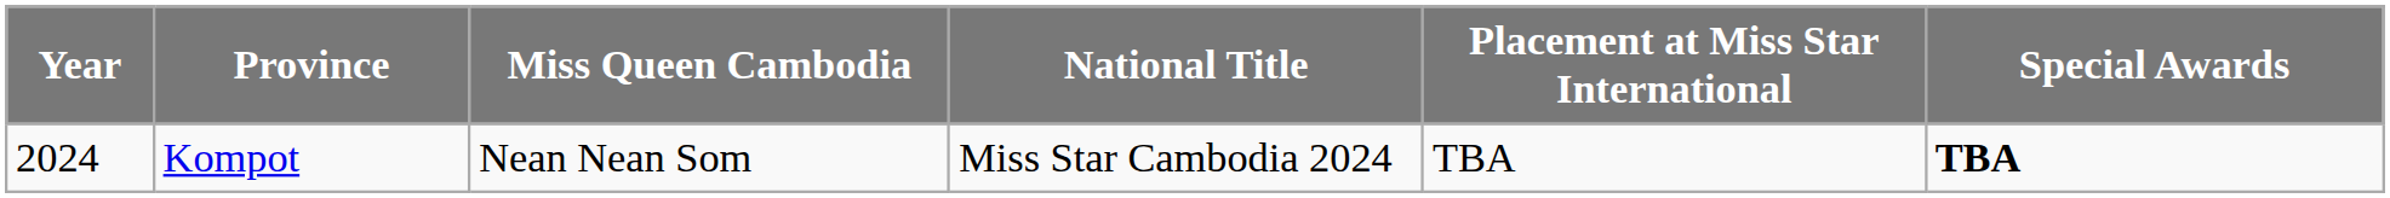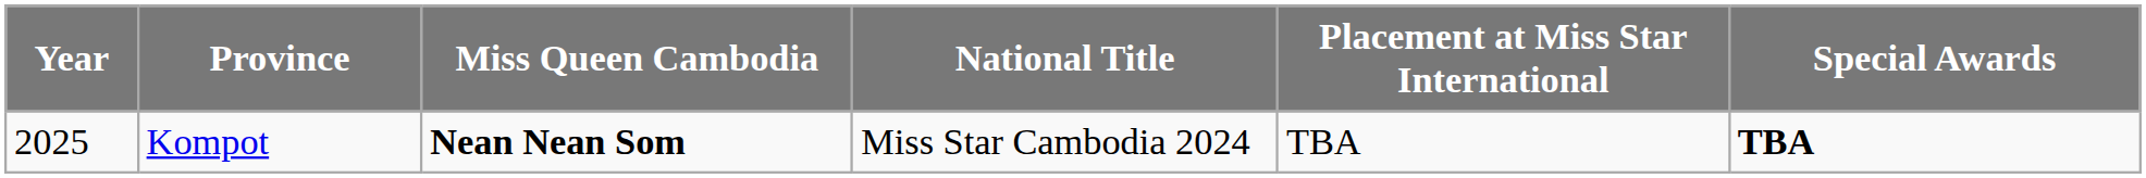Kompot | Year: 2024 -> 2025
Kompot | Miss Queen Cambodia: normal -> bold
